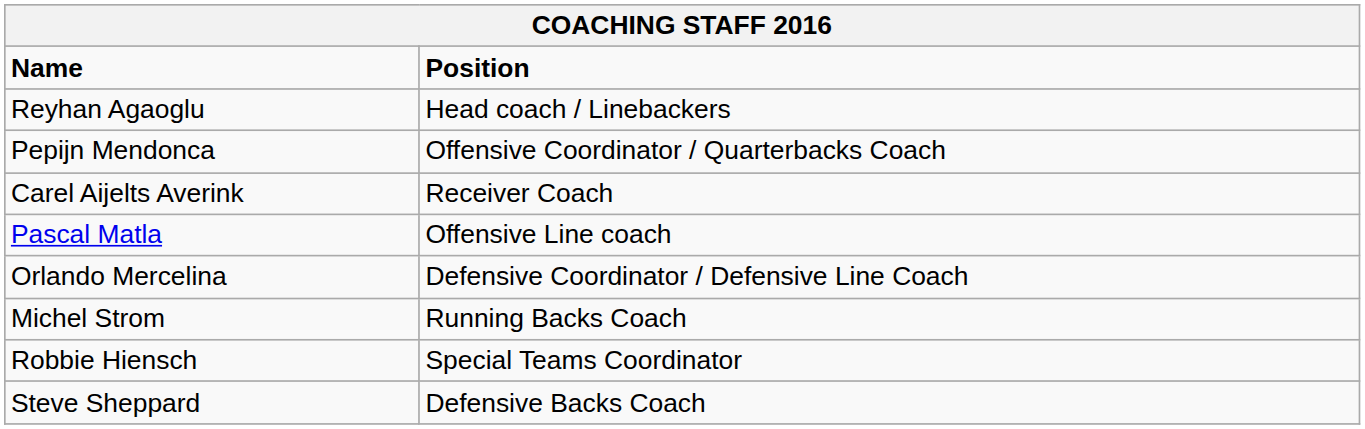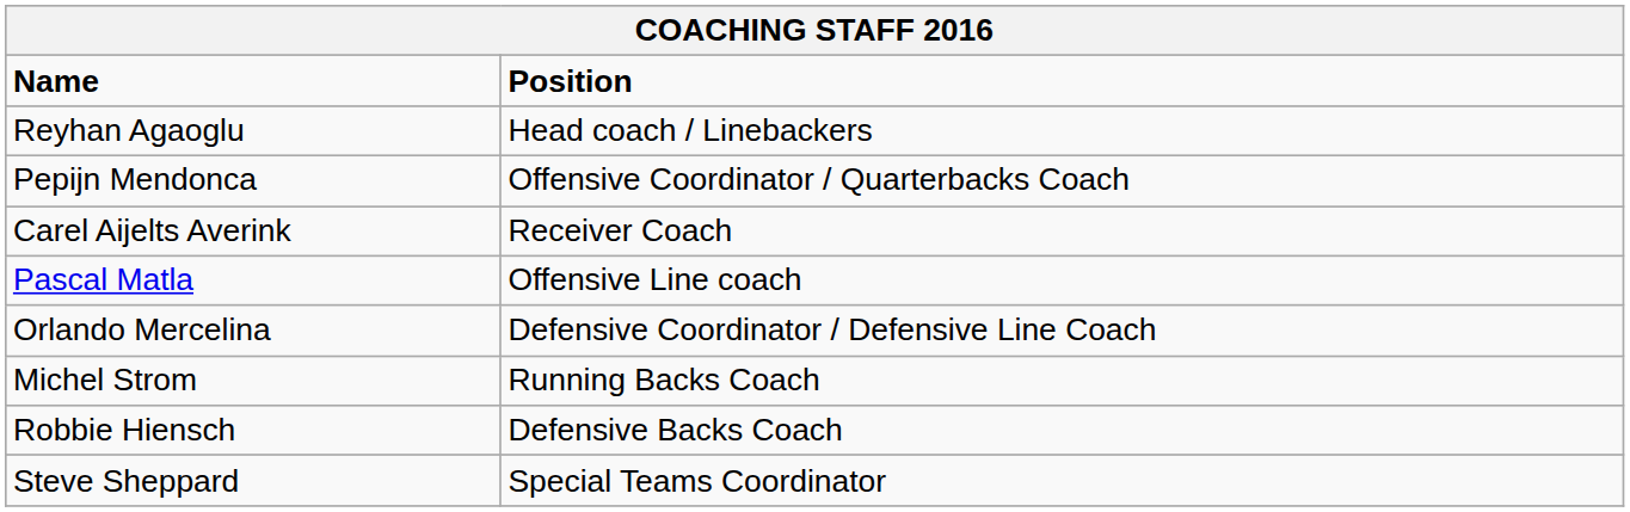Robbie Hiensch | Position: Special Teams Coordinator -> Defensive Backs Coach
Steve Sheppard | Position: Defensive Backs Coach -> Special Teams Coordinator
